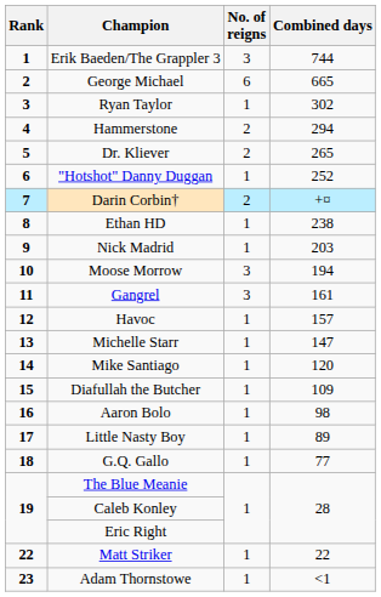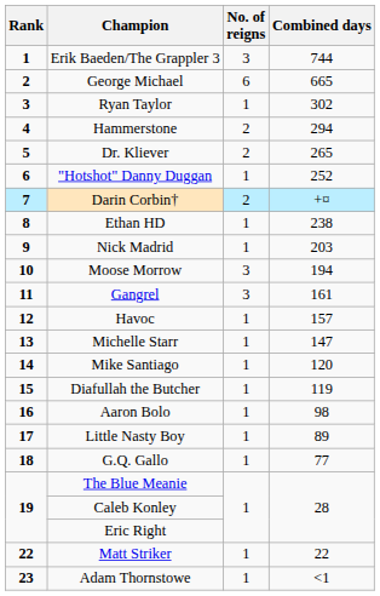Diafullah the Butcher | Combined days: 109 -> 119
